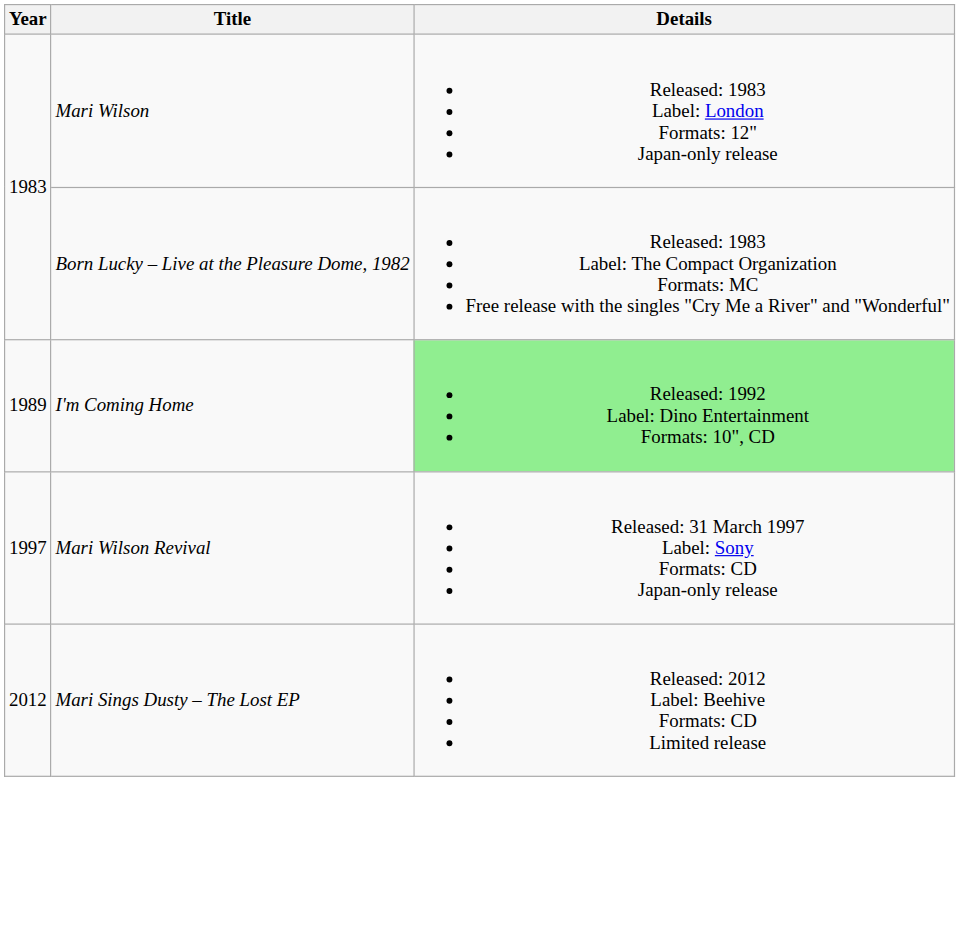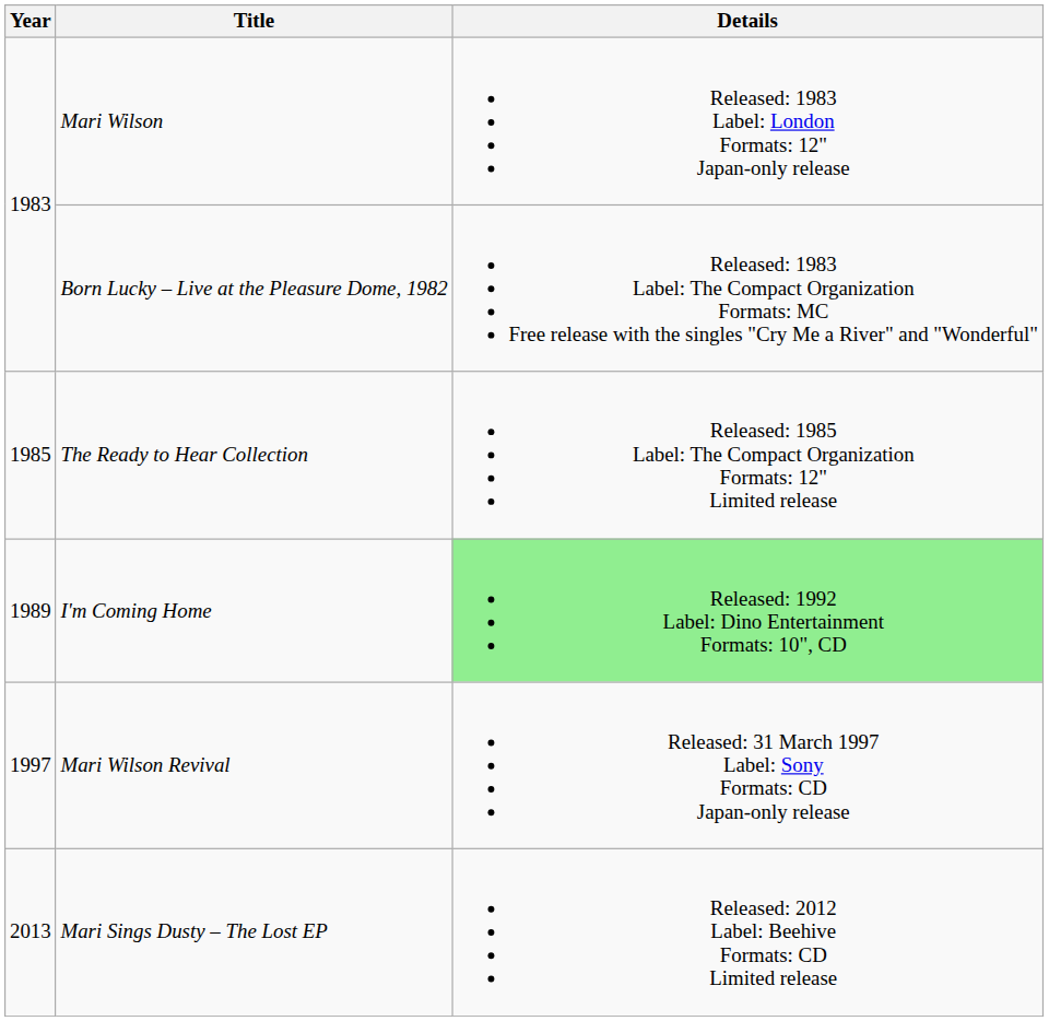+ row: 1985 | The Ready to Hear Collection | Released: 1985 Label: The Compact Organization Formats: 12" Limited release
Mari Sings Dusty – The Lost EP | Year: 2012 -> 2013
